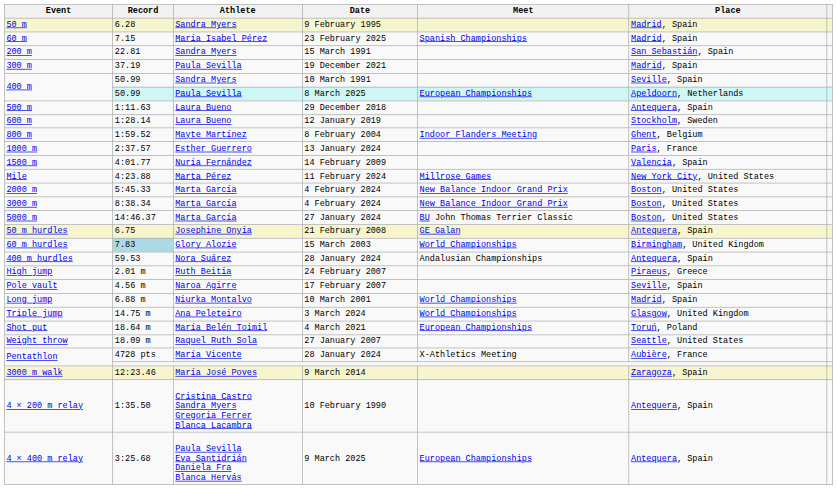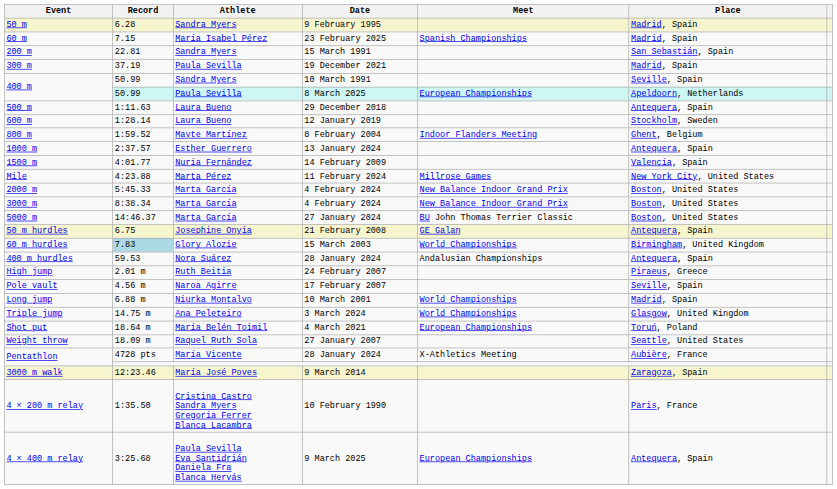1000 m | Place: Paris, France -> Antequera, Spain
4 × 200 m relay | Place: Antequera, Spain -> Paris, France
